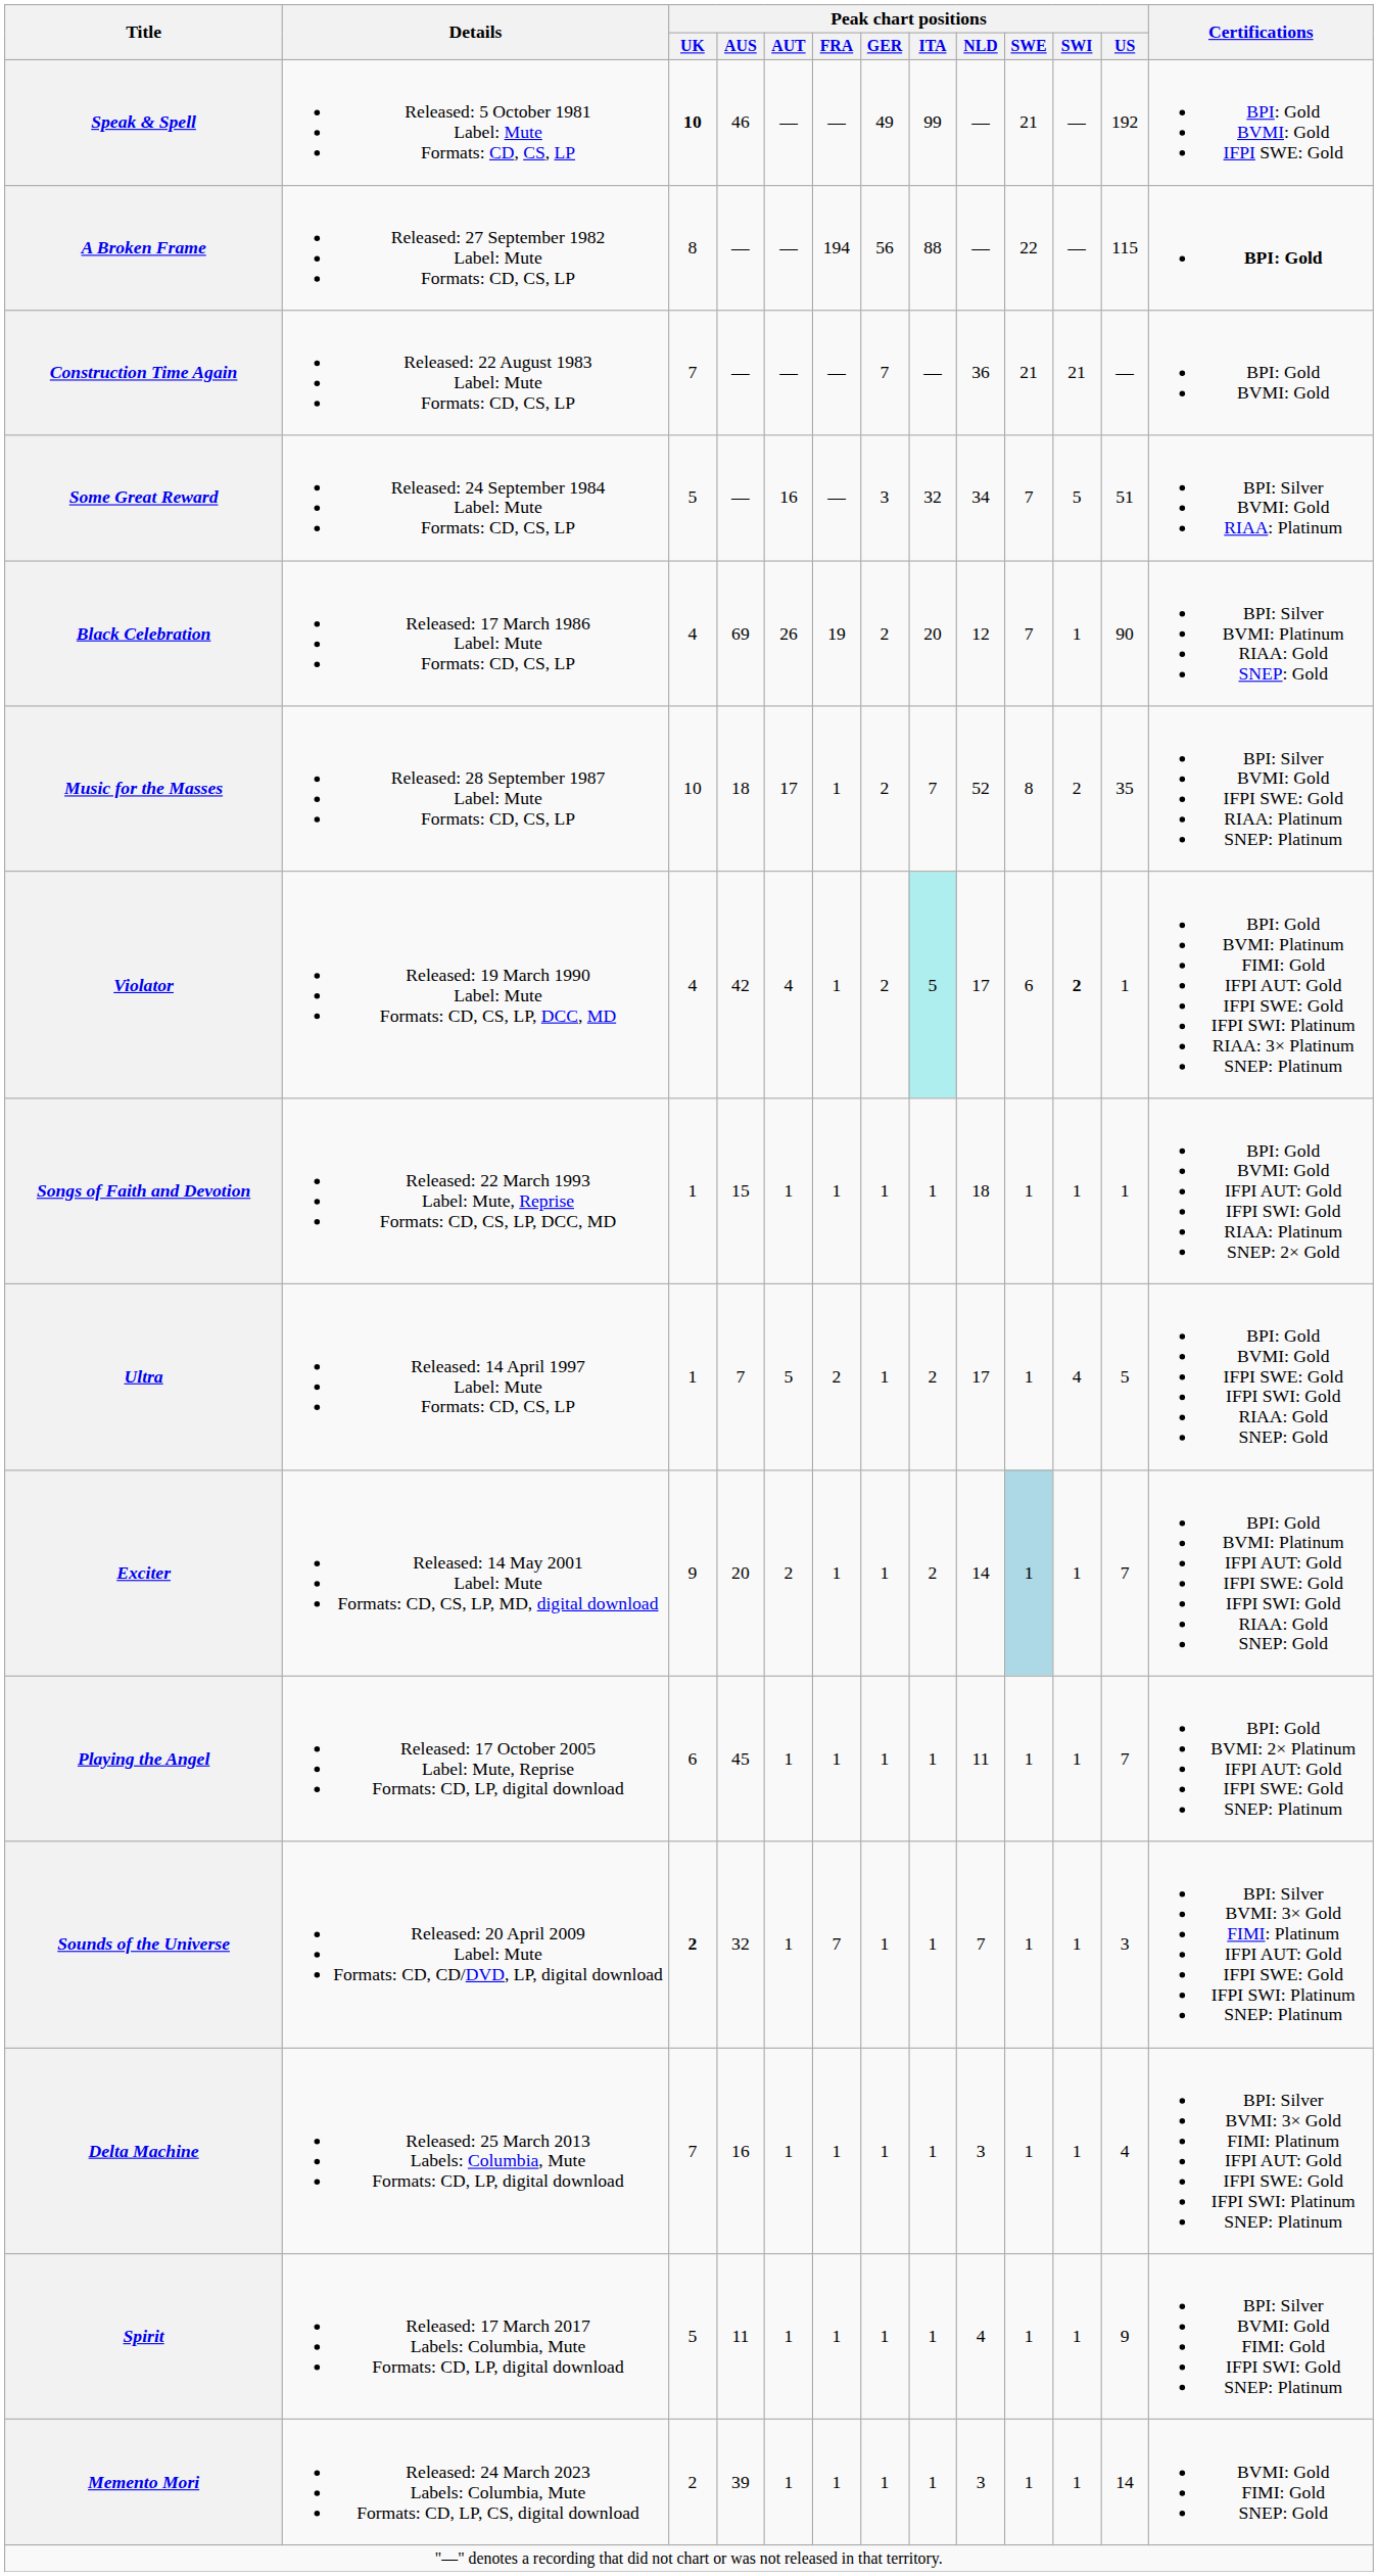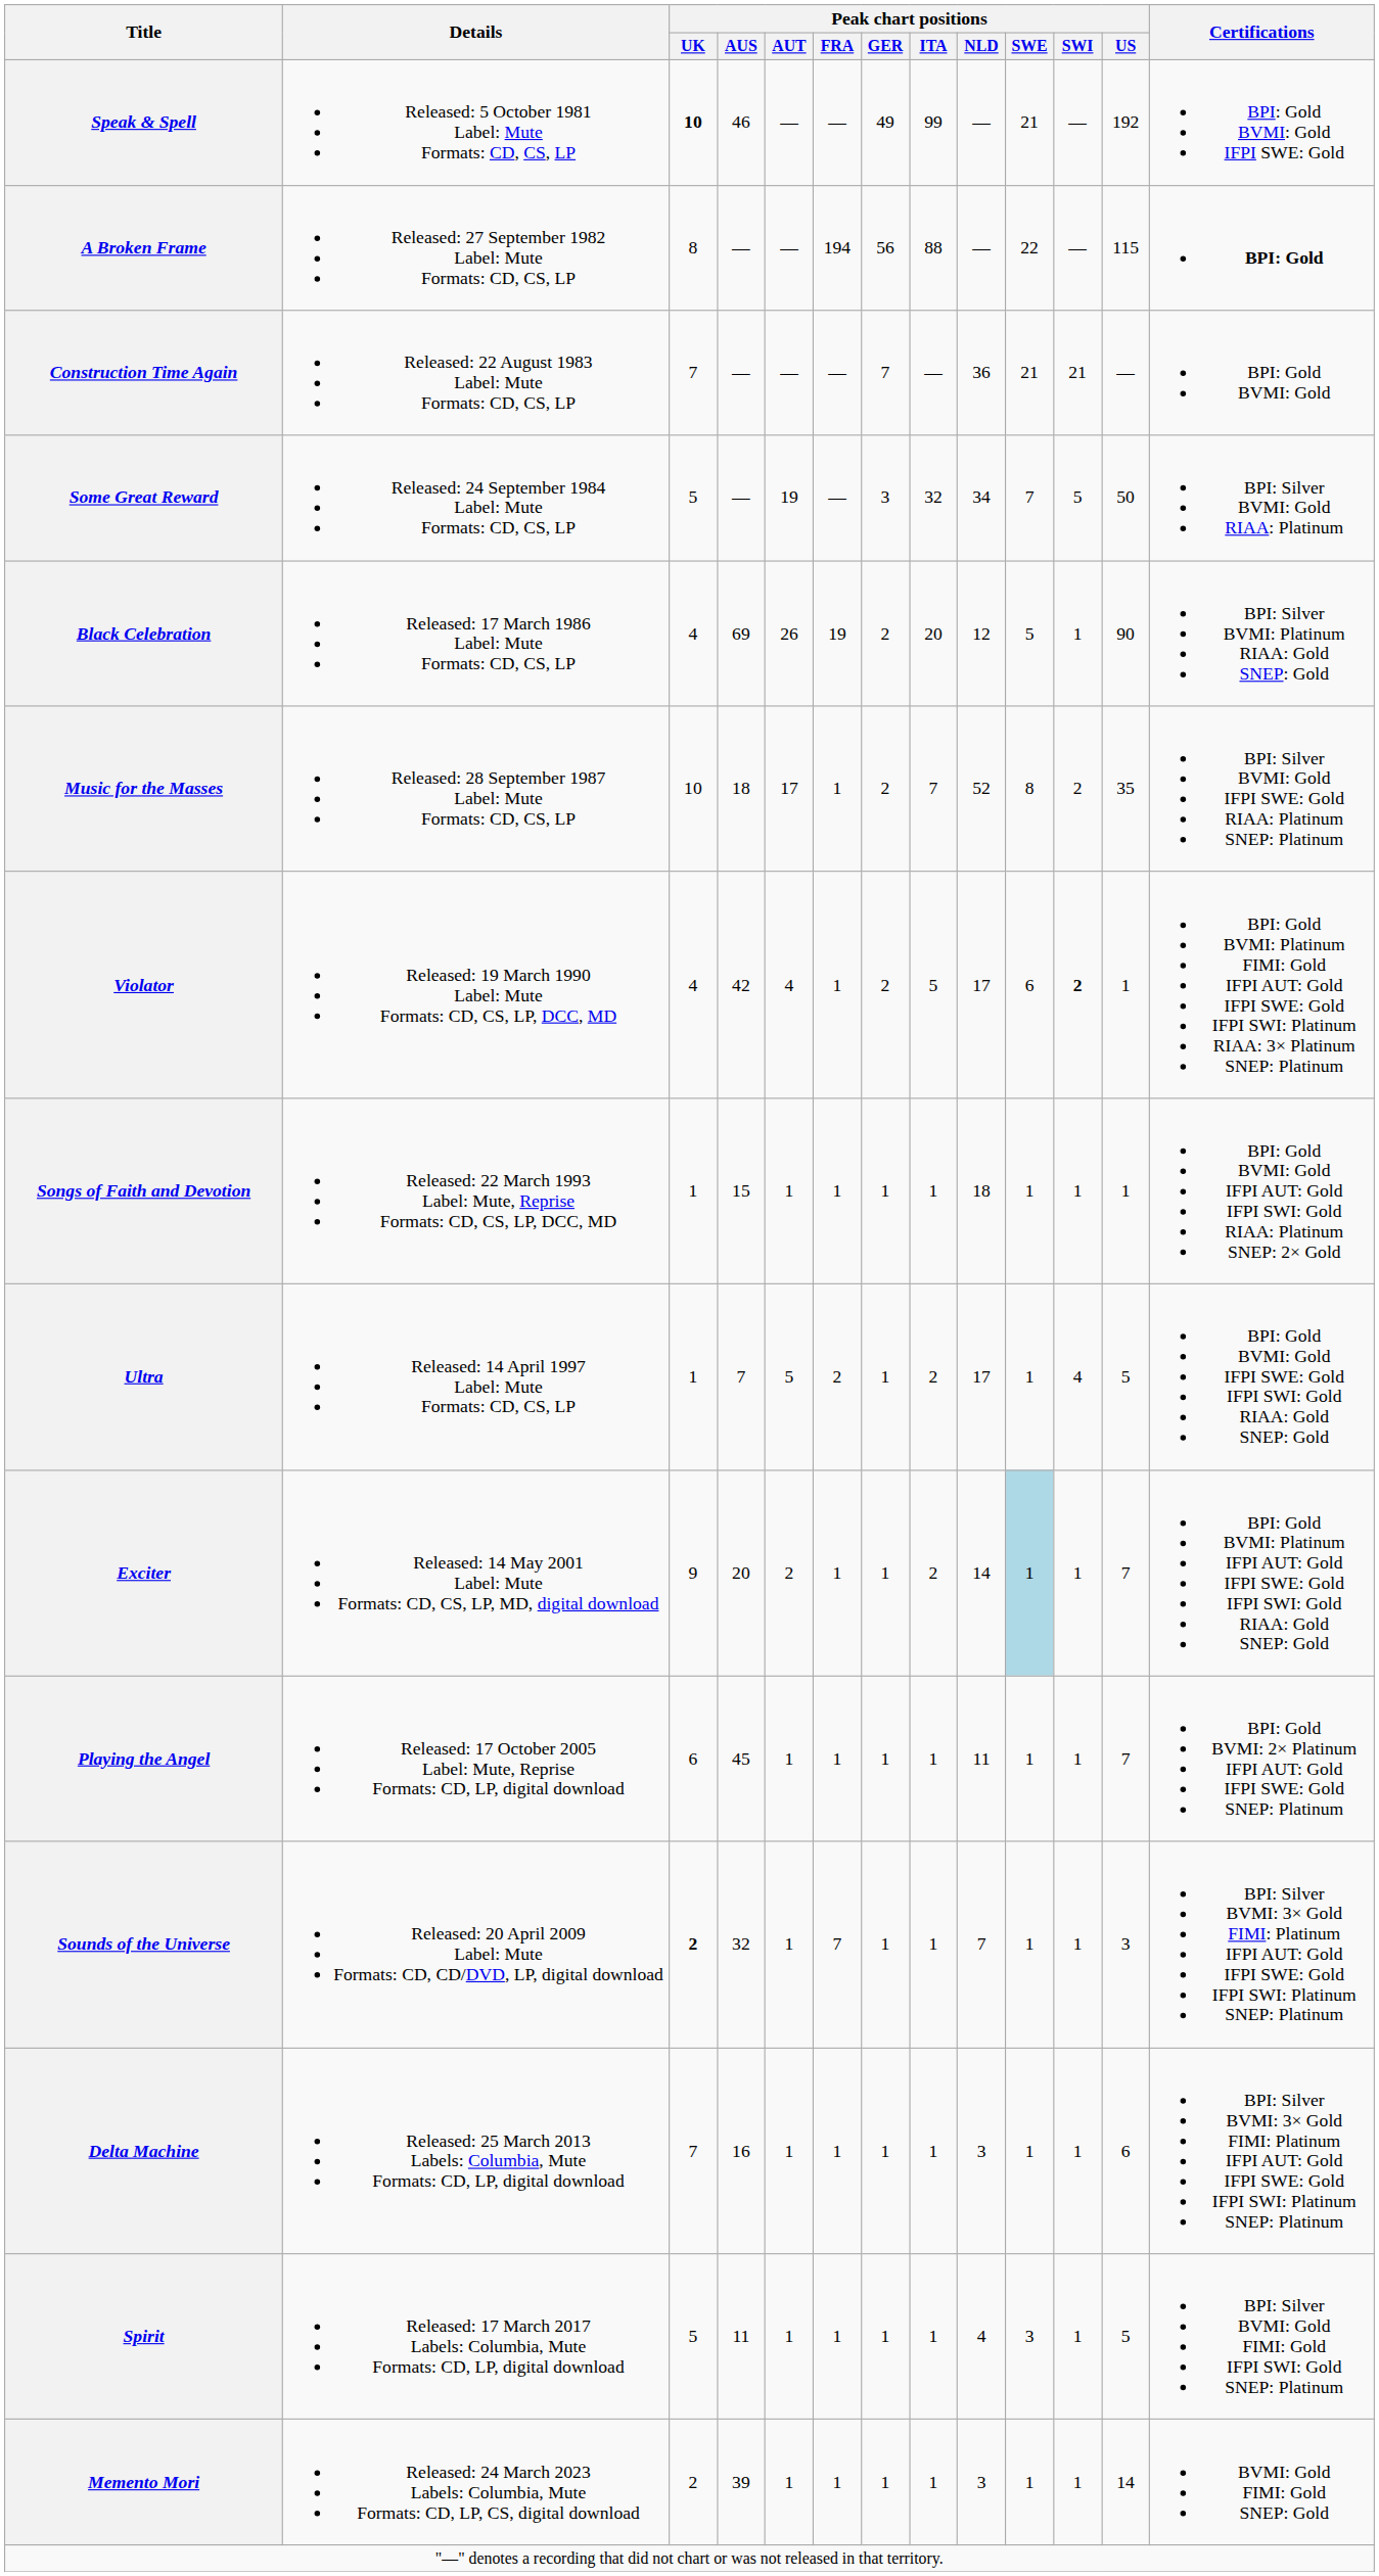Some Great Reward | Peak chart positions / AUT: 16 -> 19
Some Great Reward | Peak chart positions / US: 51 -> 50
Black Celebration | Peak chart positions / SWE: 7 -> 5
Violator | Peak chart positions / ITA: paleturquoise background -> no background
Delta Machine | Peak chart positions / US: 4 -> 6
Spirit | Peak chart positions / SWE: 1 -> 3
Spirit | Peak chart positions / US: 9 -> 5
